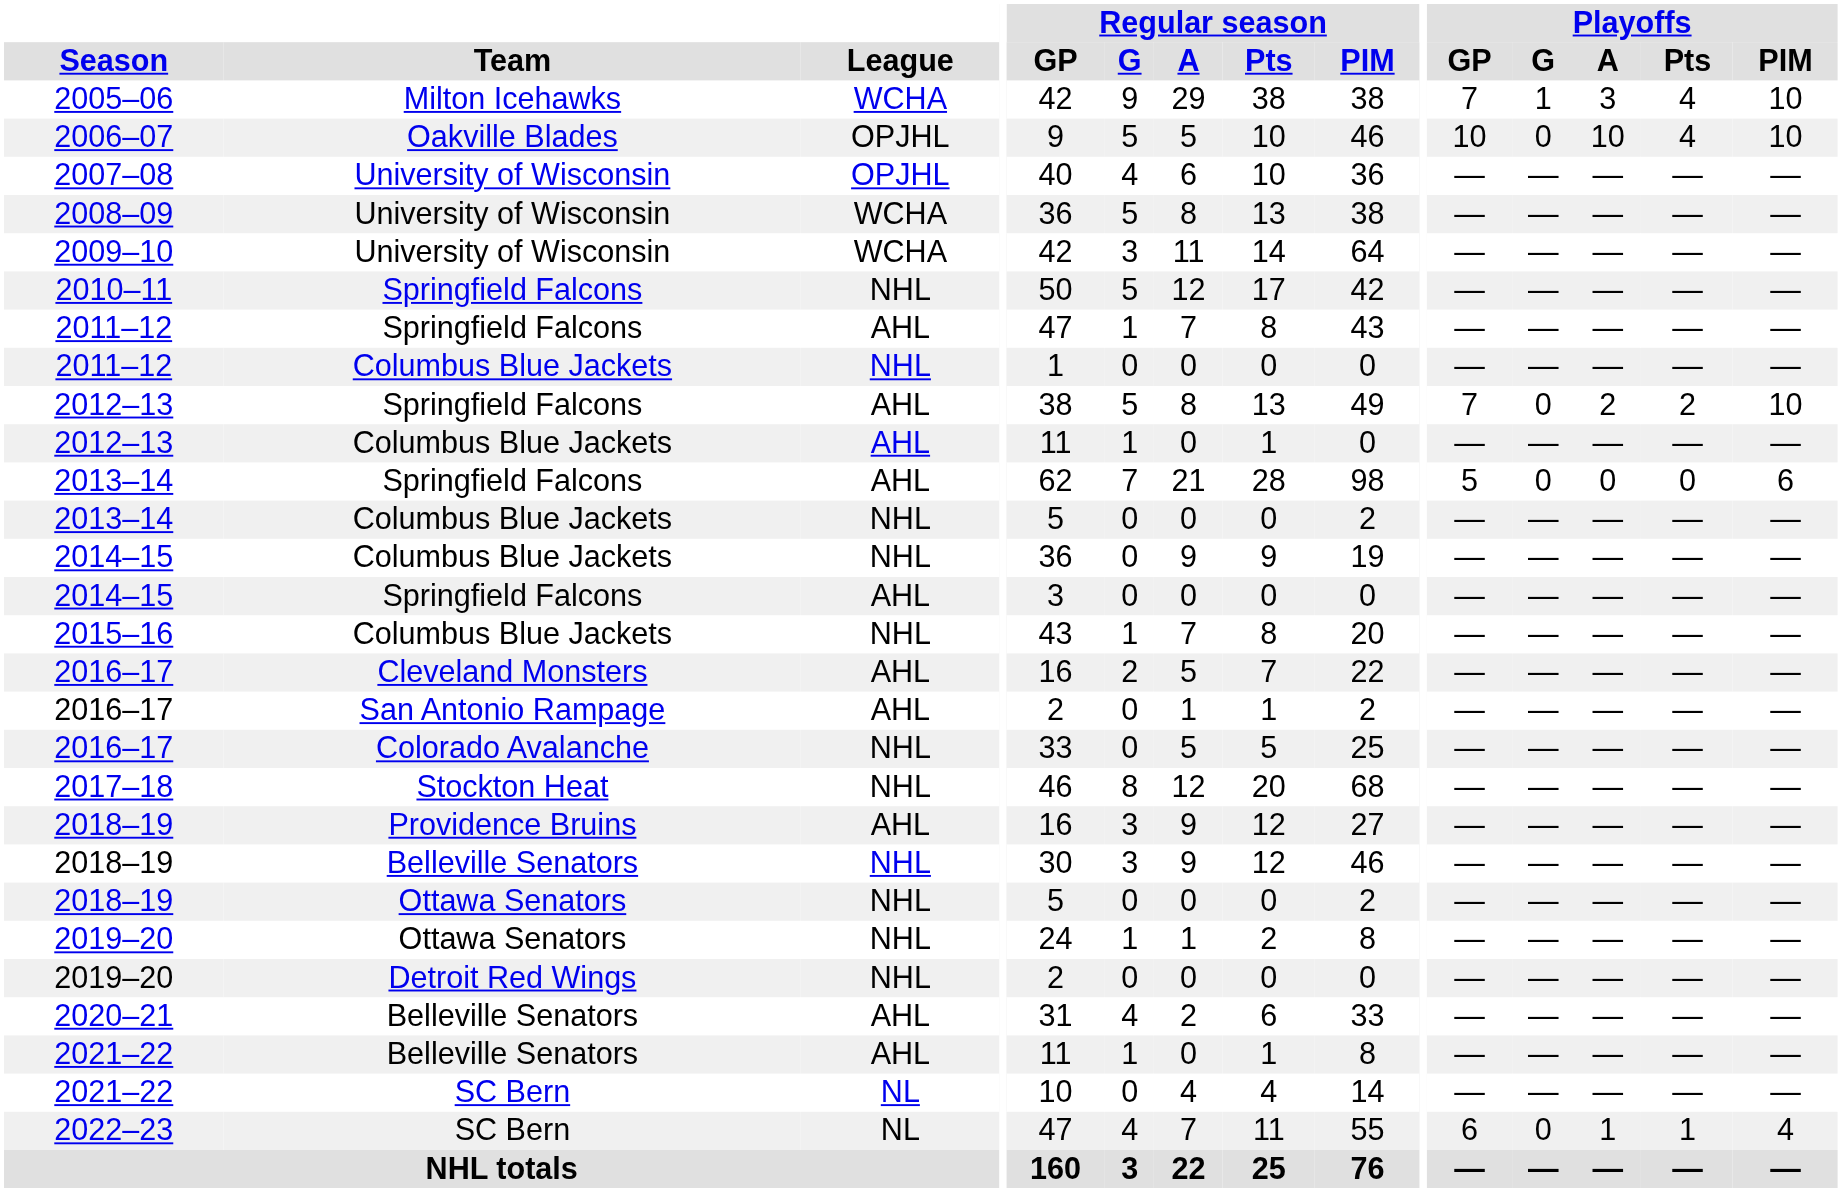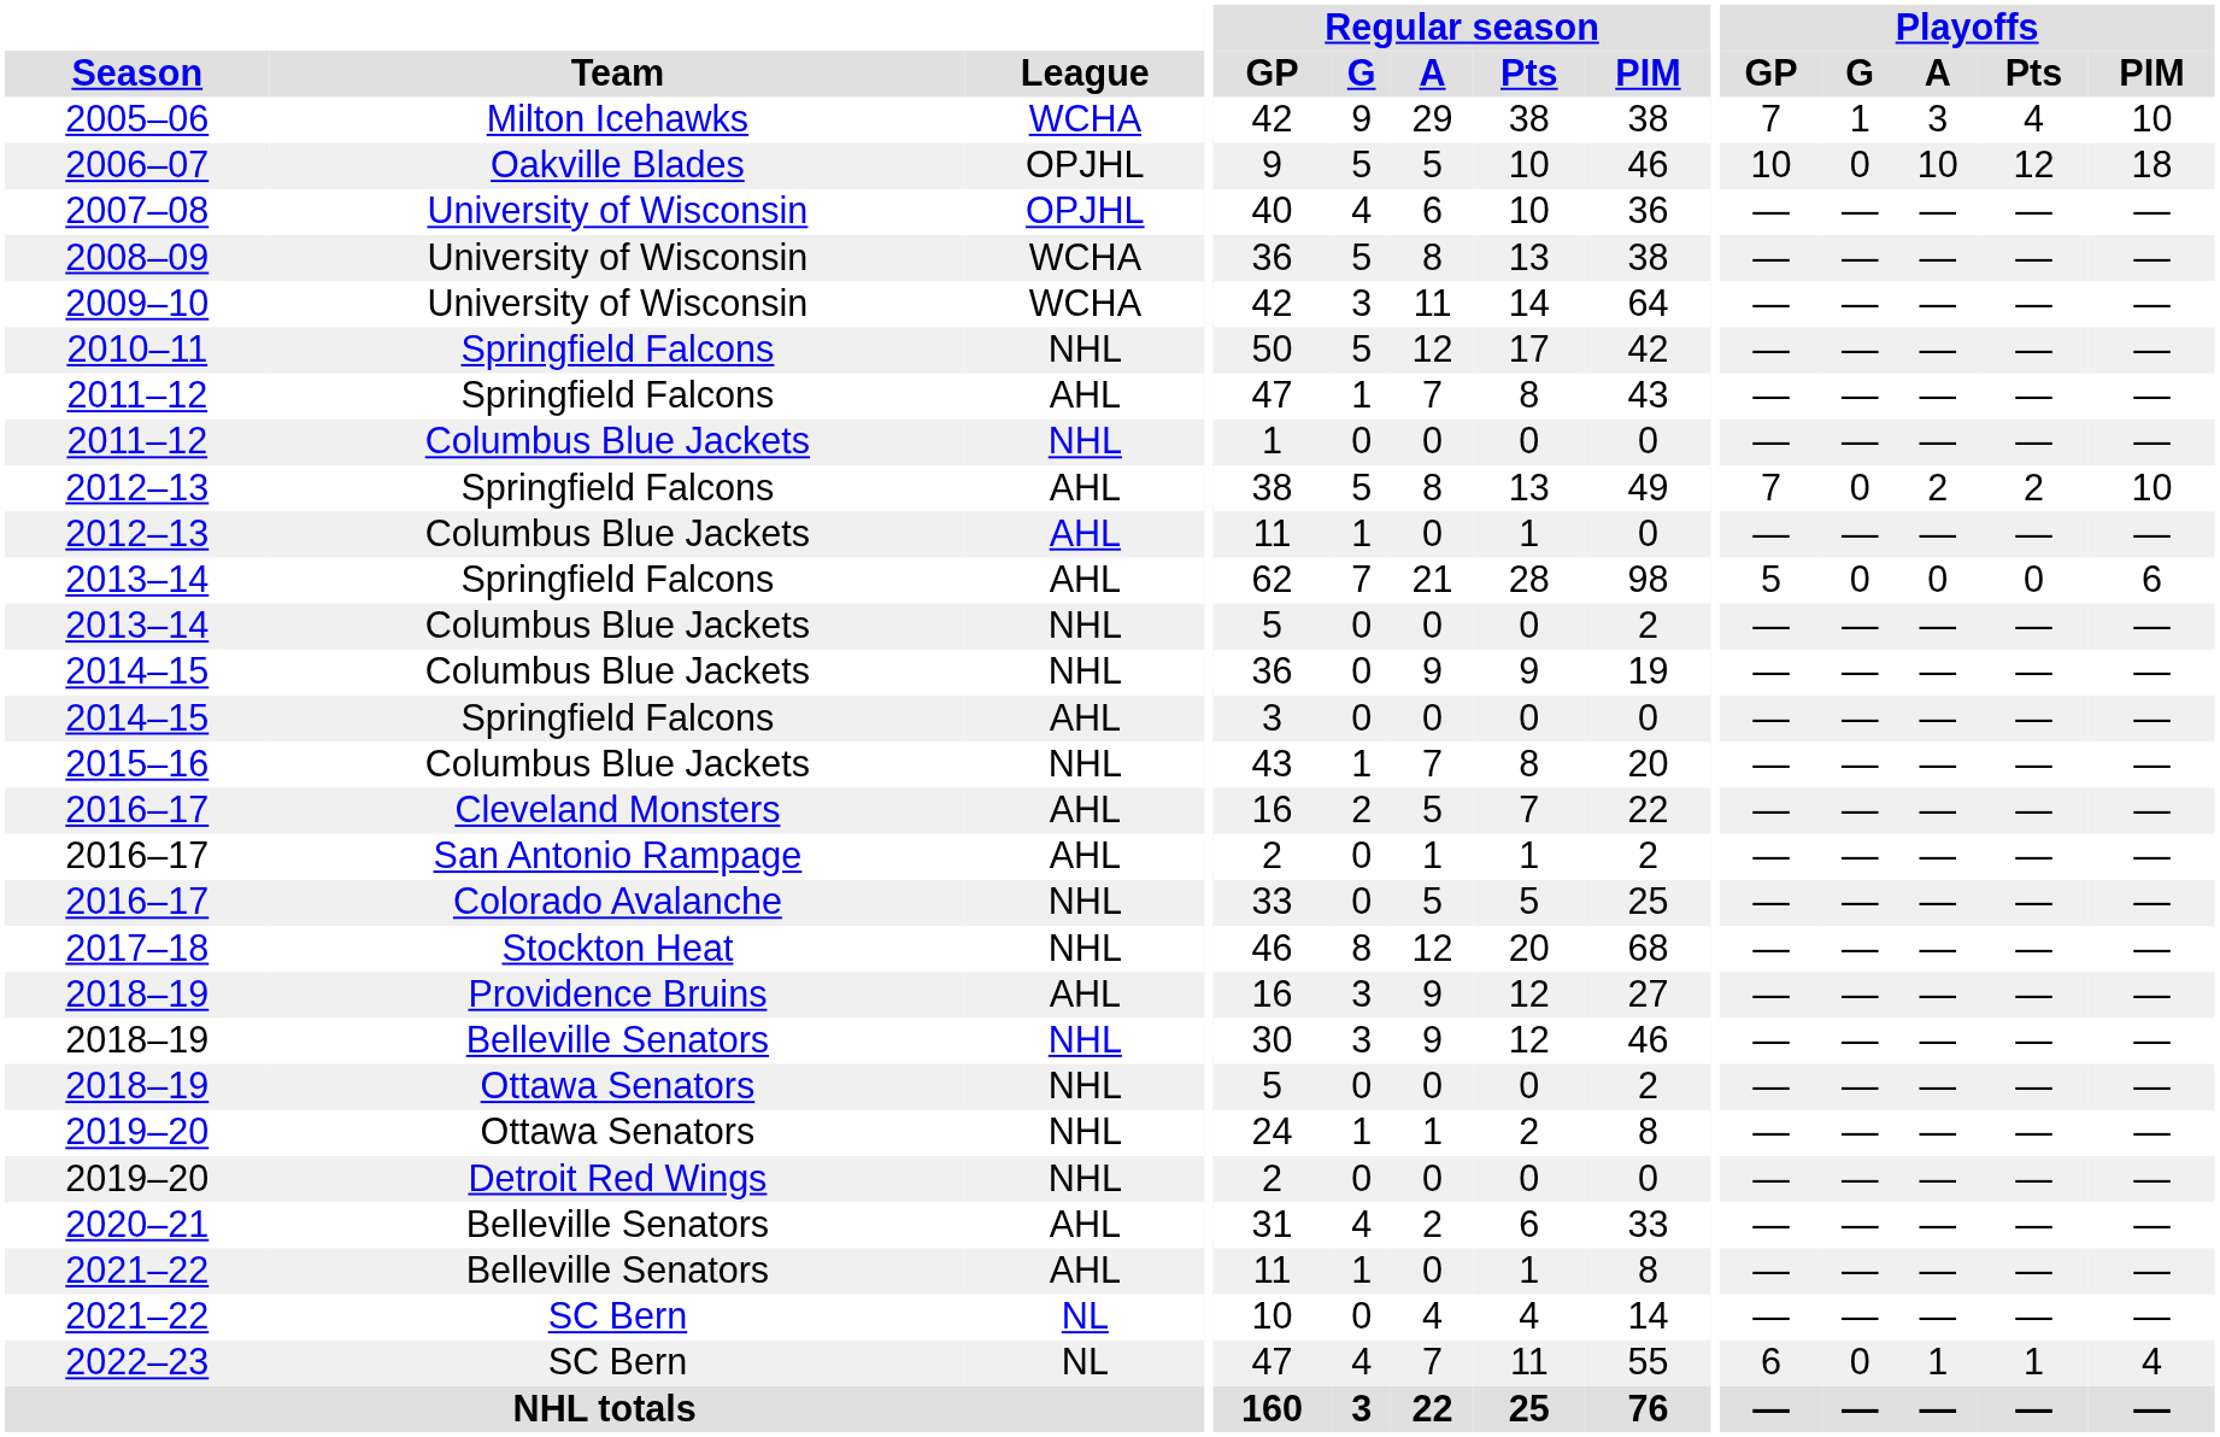2006–07 | Playoffs / Pts: 4 -> 12
2006–07 | Playoffs / PIM: 10 -> 18
